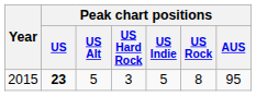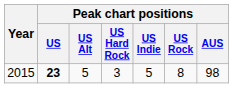2015 | Peak chart positions / AUS: 95 -> 98
